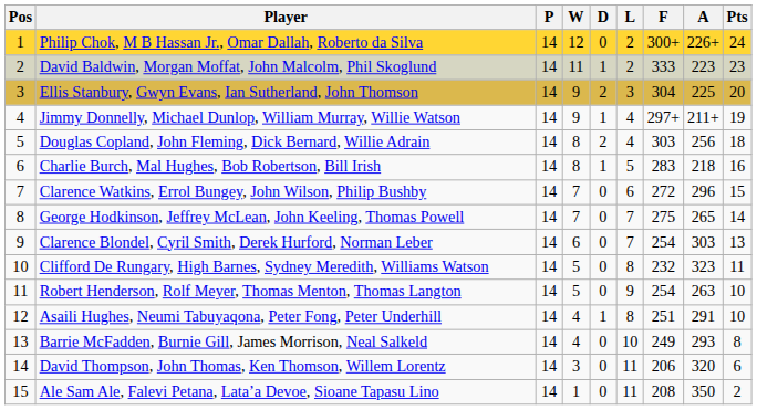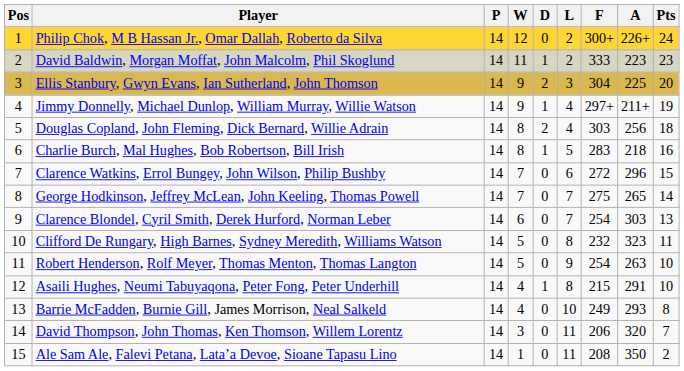Asaili Hughes, Neumi Tabuyaqona, Peter Fong, Peter Underhill | F: 251 -> 215
David Thompson, John Thomas, Ken Thomson, Willem Lorentz | Pts: 6 -> 7
